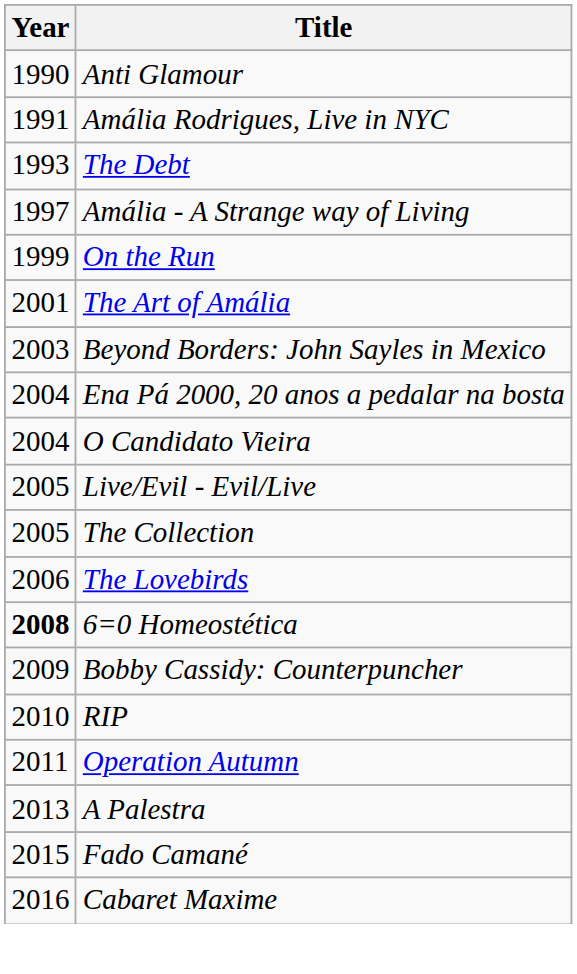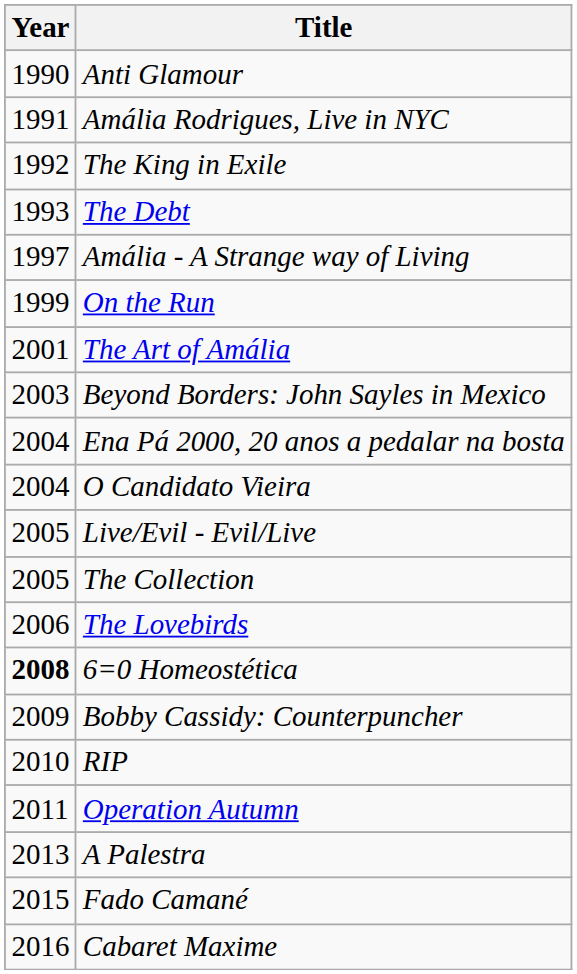+ row: 1992 | The King in Exile
